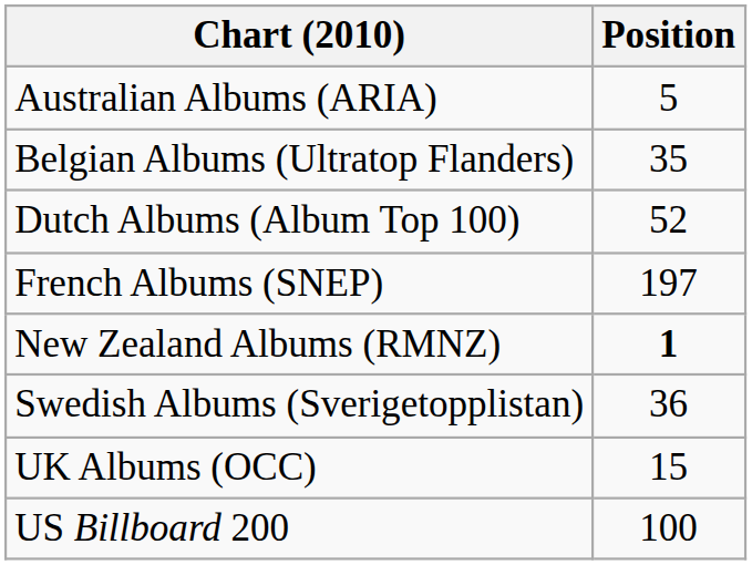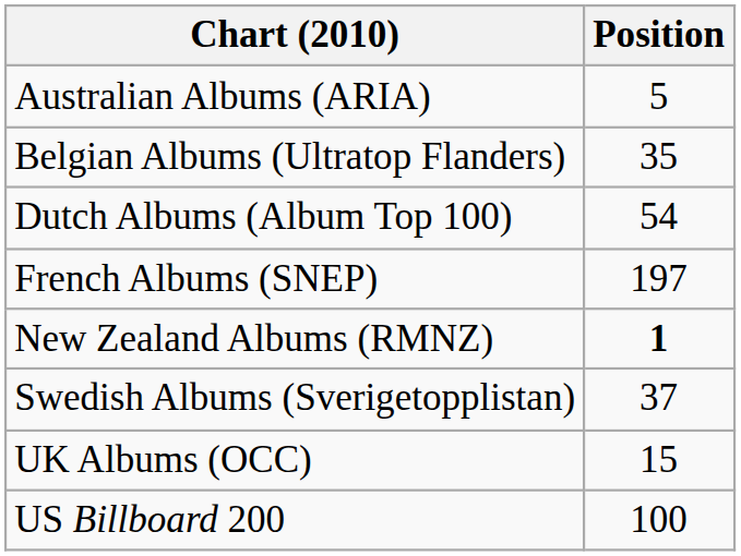Dutch Albums (Album Top 100) | Position: 52 -> 54
Swedish Albums (Sverigetopplistan) | Position: 36 -> 37
